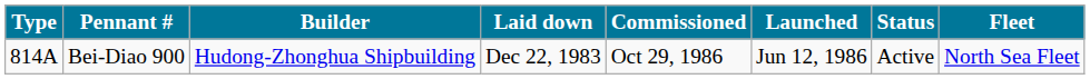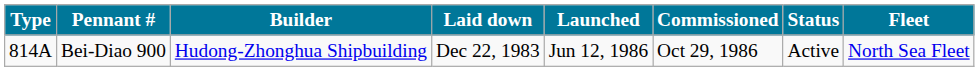columns swapped: Launched <-> Commissioned
